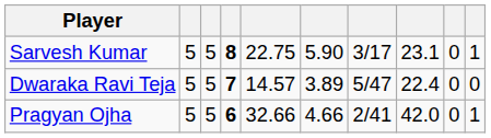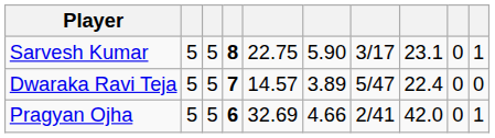Pragyan Ojha | column 5: 32.66 -> 32.69
